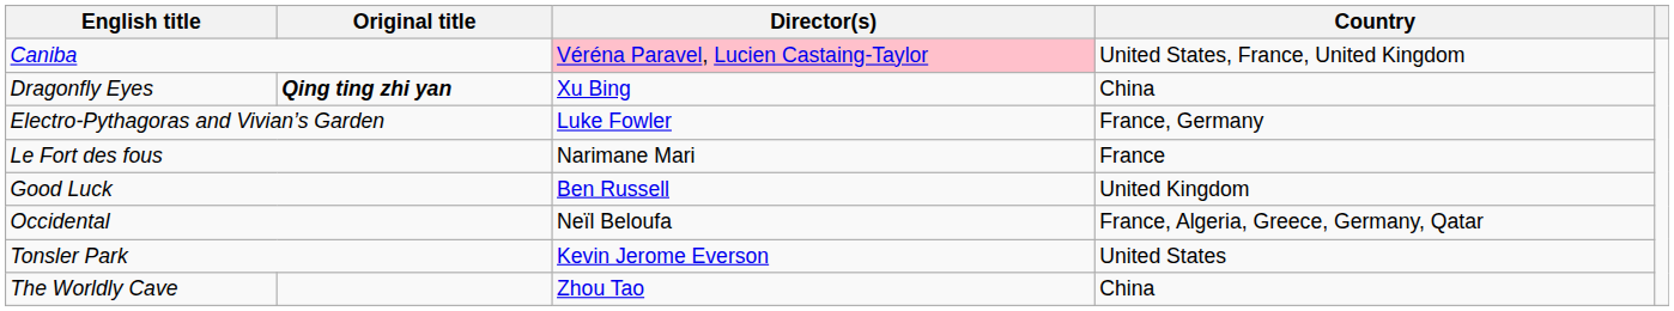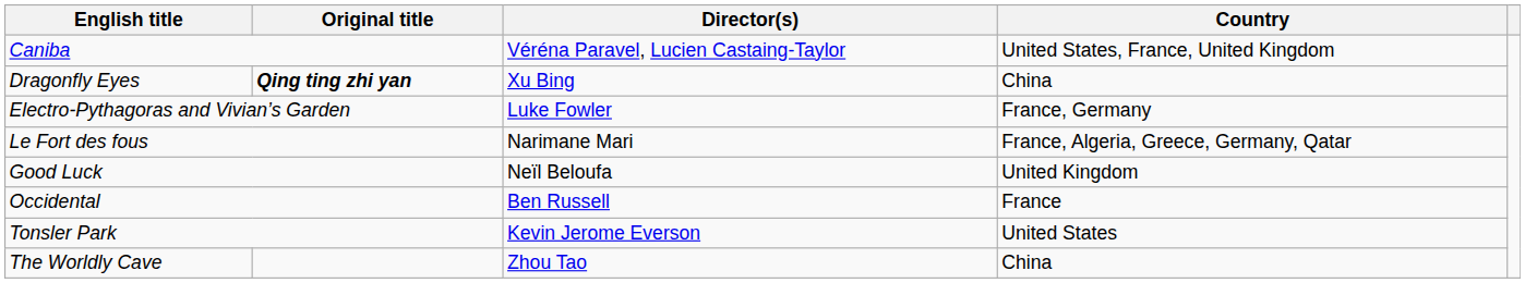Caniba | Director(s): pink background -> no background
Le Fort des fous | Country: France -> France, Algeria, Greece, Germany, Qatar
Good Luck | Director(s): Ben Russell -> Neïl Beloufa
Occidental | Director(s): Neïl Beloufa -> Ben Russell
Occidental | Country: France, Algeria, Greece, Germany, Qatar -> France
